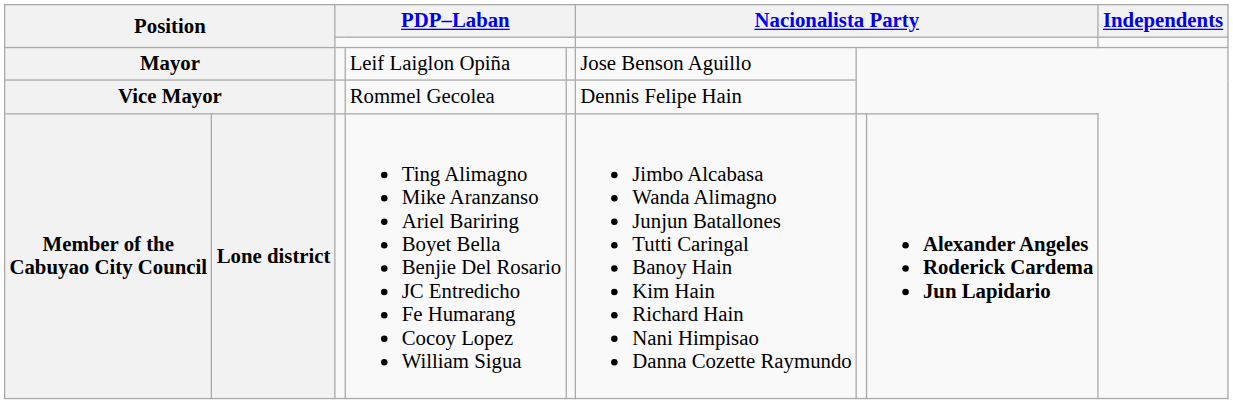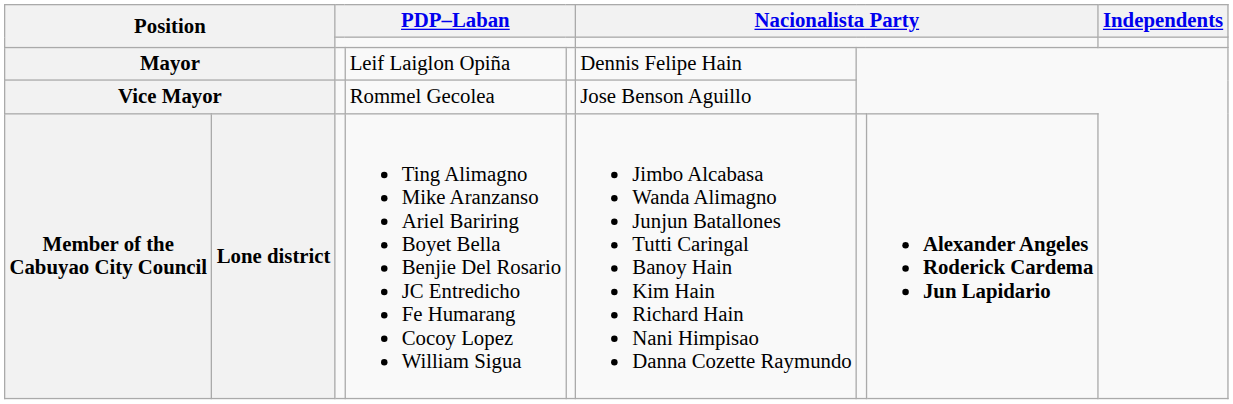Mayor | column 6: Jose Benson Aguillo -> Dennis Felipe Hain
Vice Mayor | column 6: Dennis Felipe Hain -> Jose Benson Aguillo
